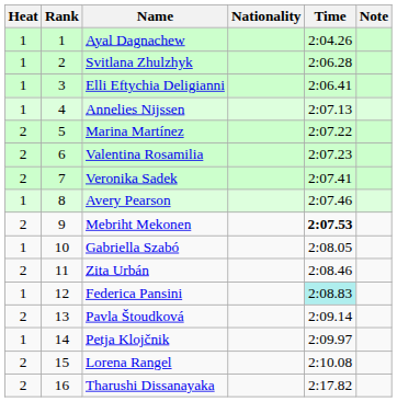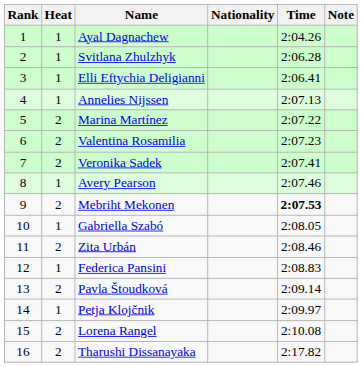columns swapped: Rank <-> Heat
Federica Pansini | Time: paleturquoise background -> no background
